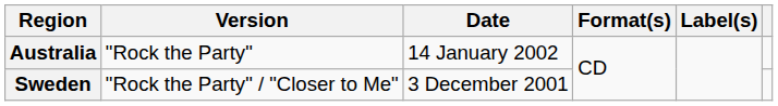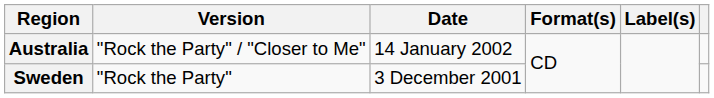Australia | Version: "Rock the Party" -> "Rock the Party" / "Closer to Me"
Sweden | Version: "Rock the Party" / "Closer to Me" -> "Rock the Party"
